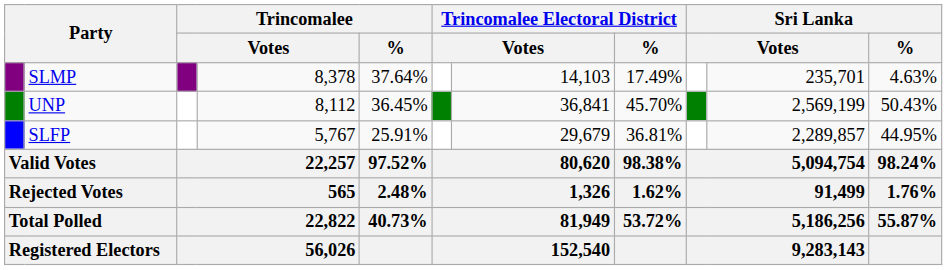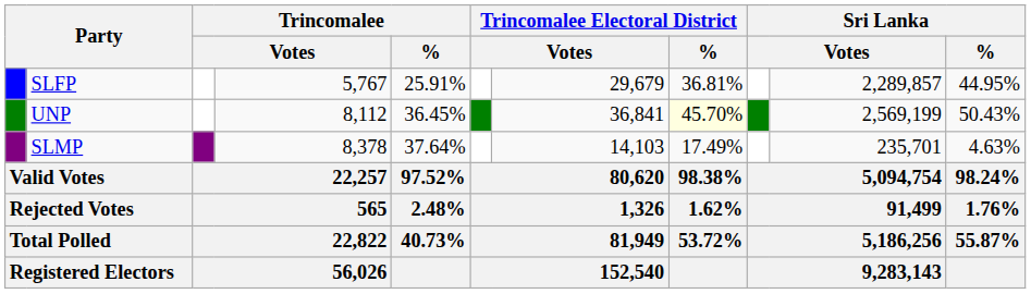rows swapped: SLMP <-> SLFP
UNP | Trincomalee Electoral District / %: no background -> lightyellow background
